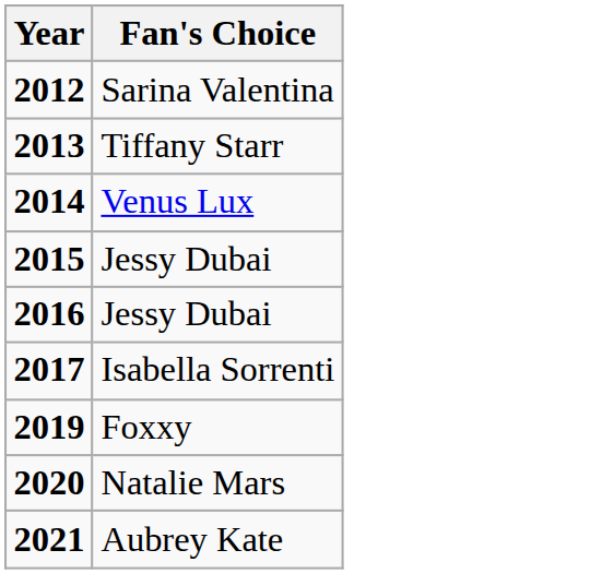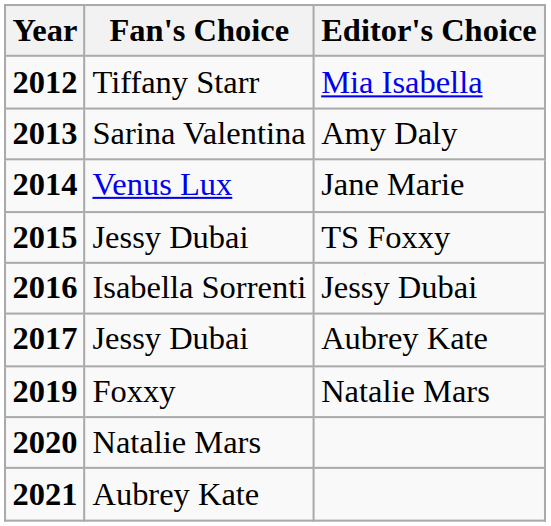+ column: Editor's Choice | Mia Isabella | Amy Daly | Jane Marie | TS Foxxy | Jessy Dubai | Aubrey Kate | Natalie Mars
2012 | Fan's Choice: Sarina Valentina -> Tiffany Starr
2013 | Fan's Choice: Tiffany Starr -> Sarina Valentina
2016 | Fan's Choice: Jessy Dubai -> Isabella Sorrenti
2017 | Fan's Choice: Isabella Sorrenti -> Jessy Dubai
